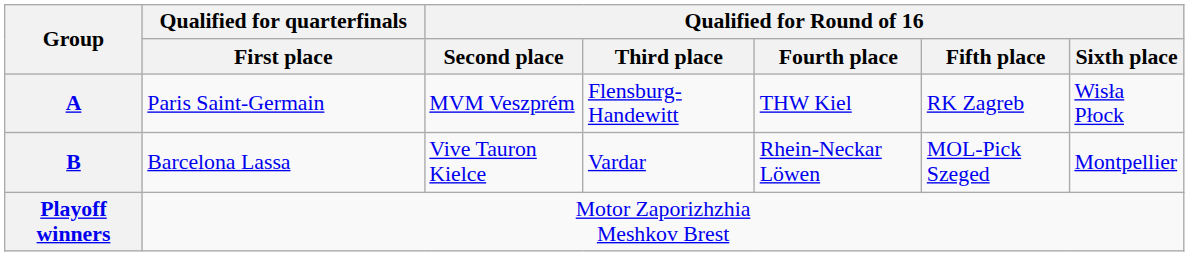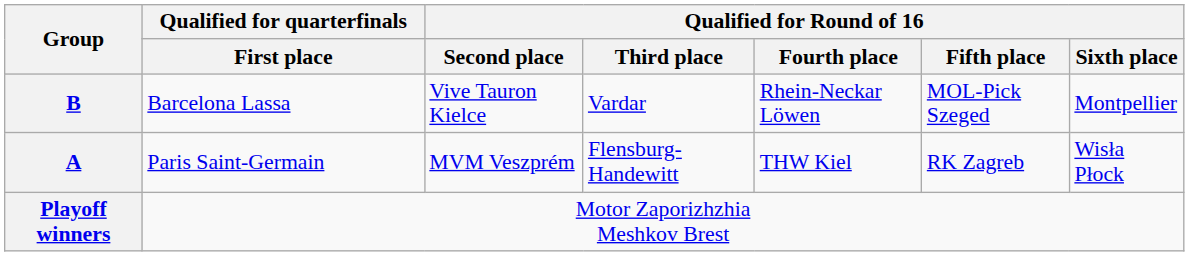rows swapped: A <-> B
